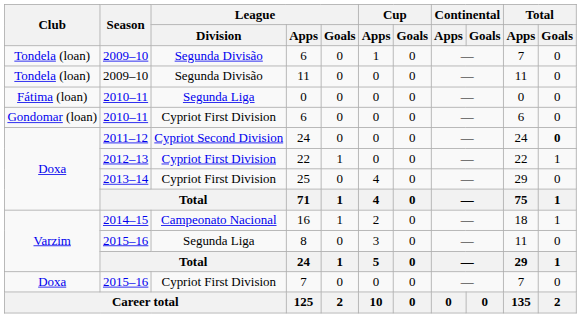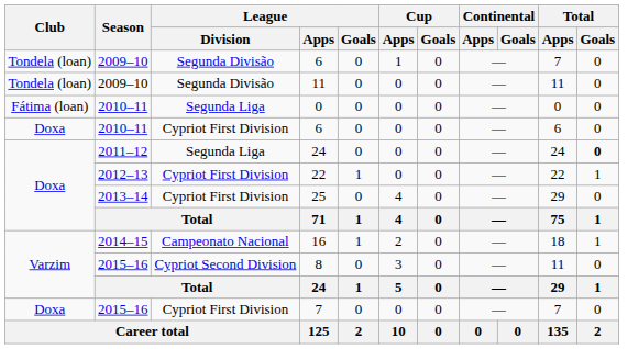2010–11 / 6 | Club: Gondomar (loan) -> Doxa
2011–12 / 24 | League / Division: Cypriot Second Division -> Segunda Liga
8 | League / Division: Segunda Liga -> Cypriot Second Division
